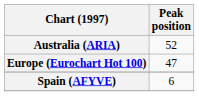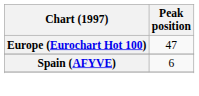- row: Australia (ARIA) | 52
